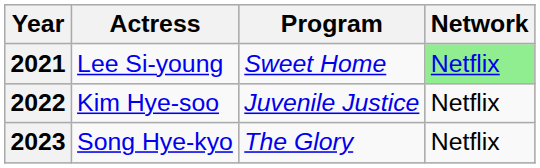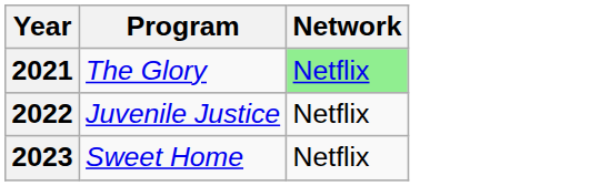- column: Actress | Lee Si-young | Kim Hye-soo | Song Hye-kyo
2021 | Program: Sweet Home -> The Glory
2023 | Program: The Glory -> Sweet Home
